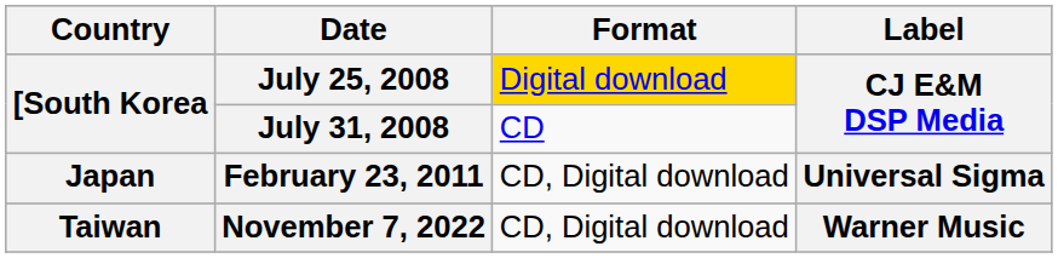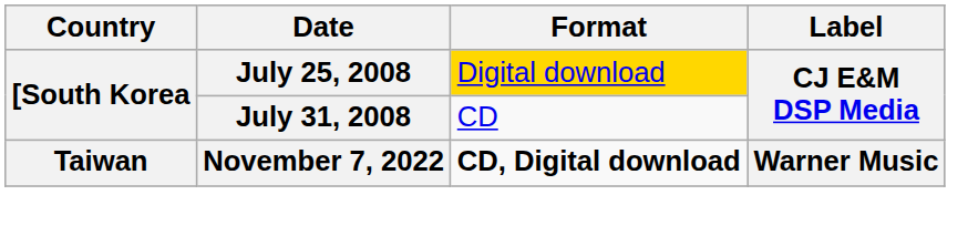- row: Japan | February 23, 2011 | CD, Digital download | Universal Sigma
November 7, 2022 | Format: normal -> bold
